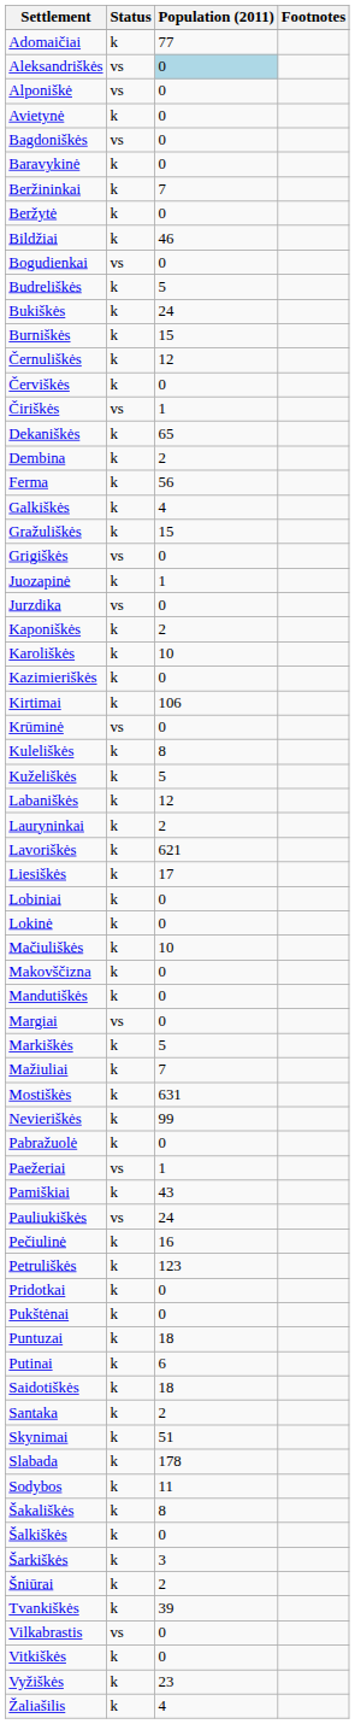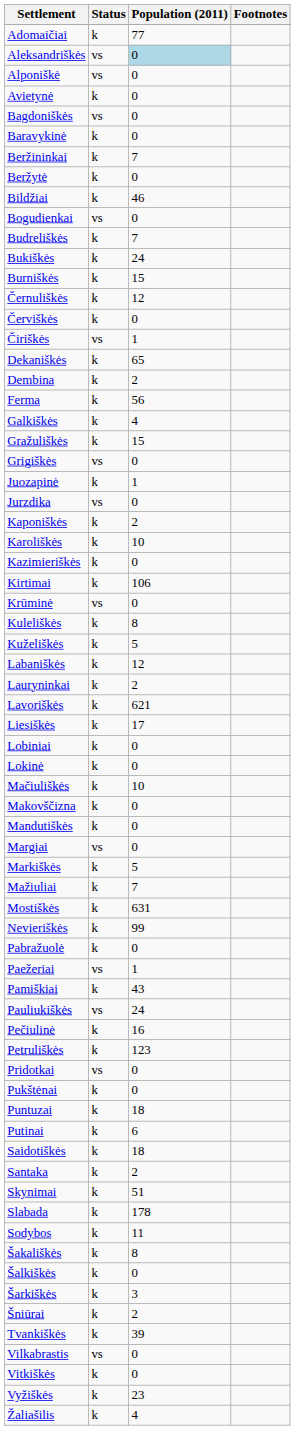Budreliškės | Population (2011): 5 -> 7
Pridotkai | Status: k -> vs
